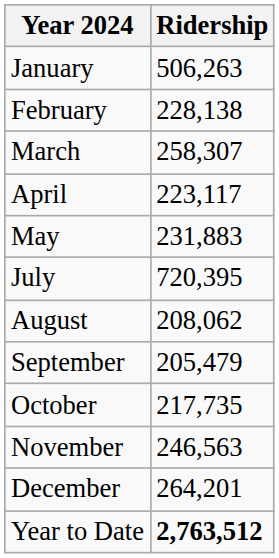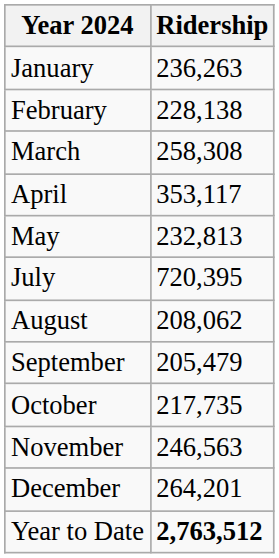January | Ridership: 506,263 -> 236,263
March | Ridership: 258,307 -> 258,308
April | Ridership: 223,117 -> 353,117
May | Ridership: 231,883 -> 232,813
